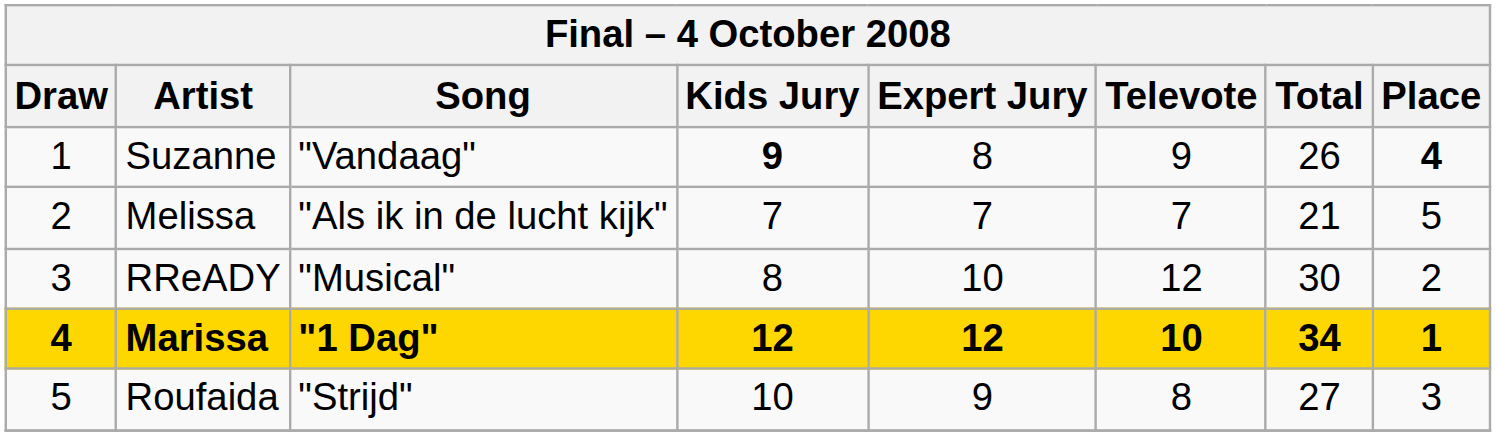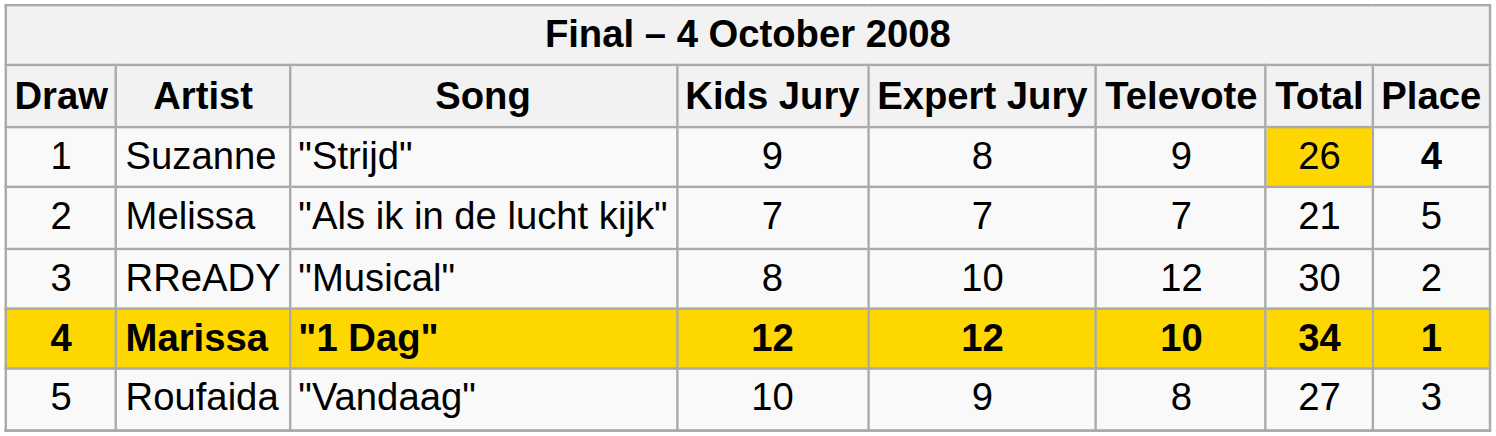Suzanne | Song: "Vandaag" -> "Strijd"
Suzanne | Kids Jury: bold -> normal
Suzanne | Total: no background -> gold background
Roufaida | Song: "Strijd" -> "Vandaag"
